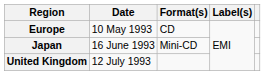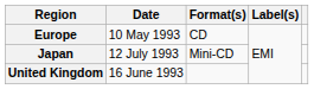Japan | Date: 16 June 1993 -> 12 July 1993
United Kingdom | Date: 12 July 1993 -> 16 June 1993
